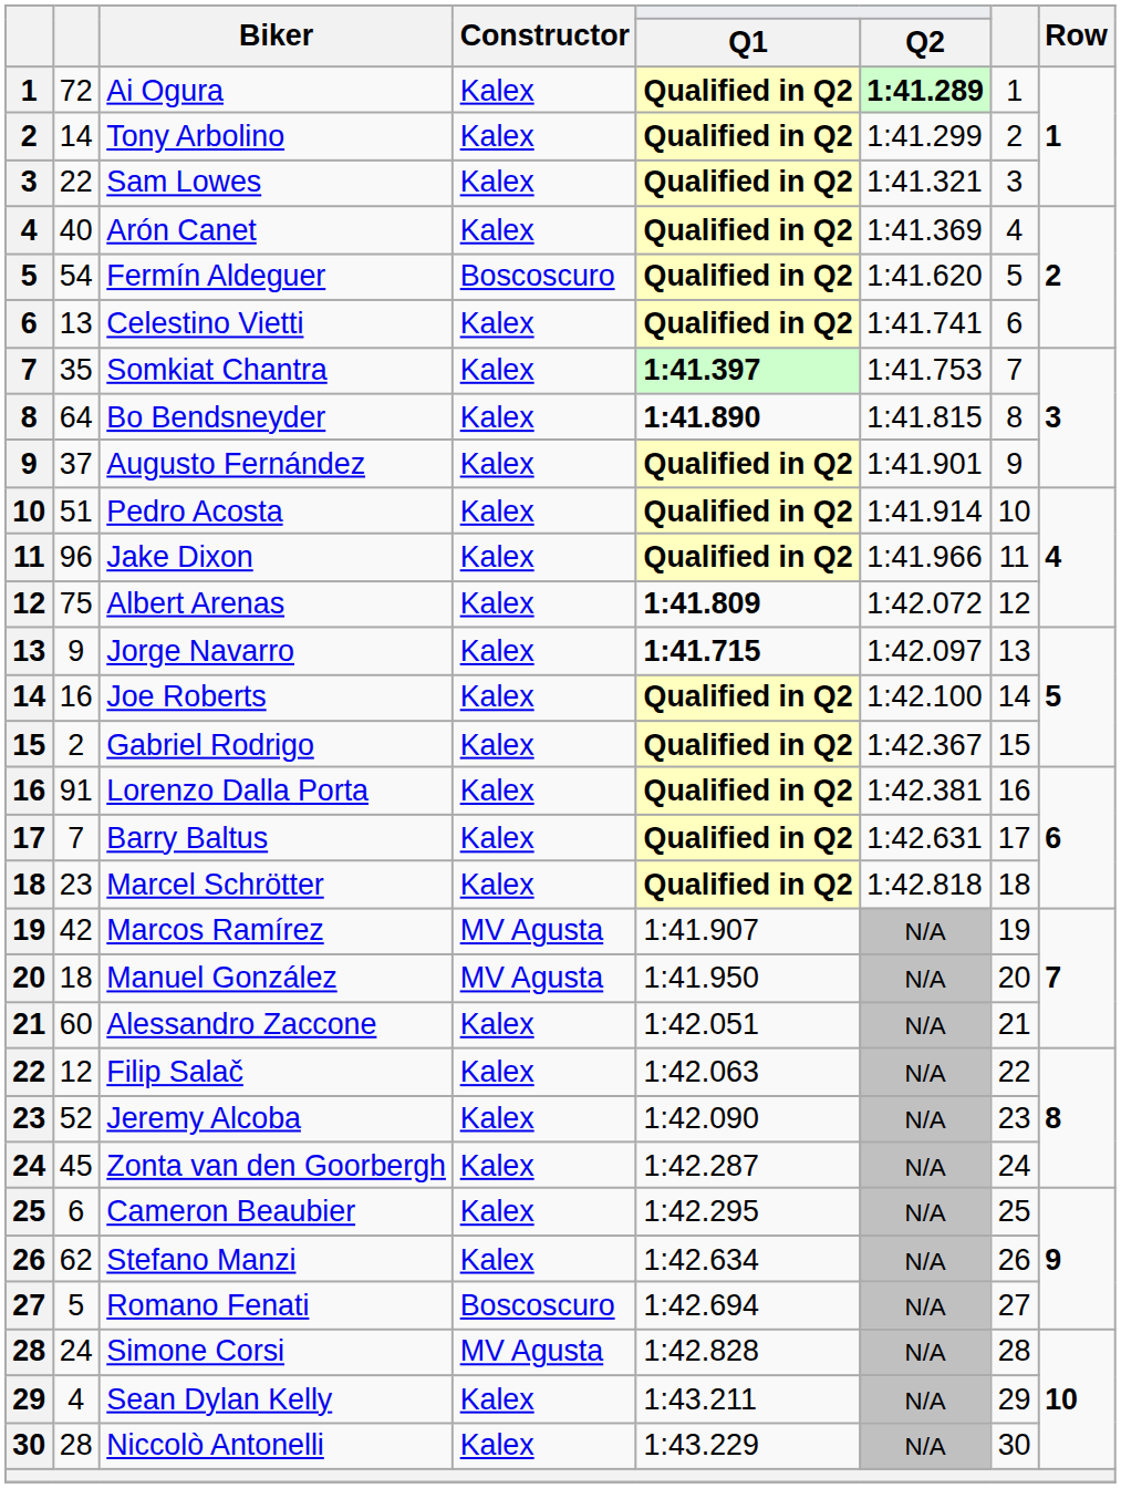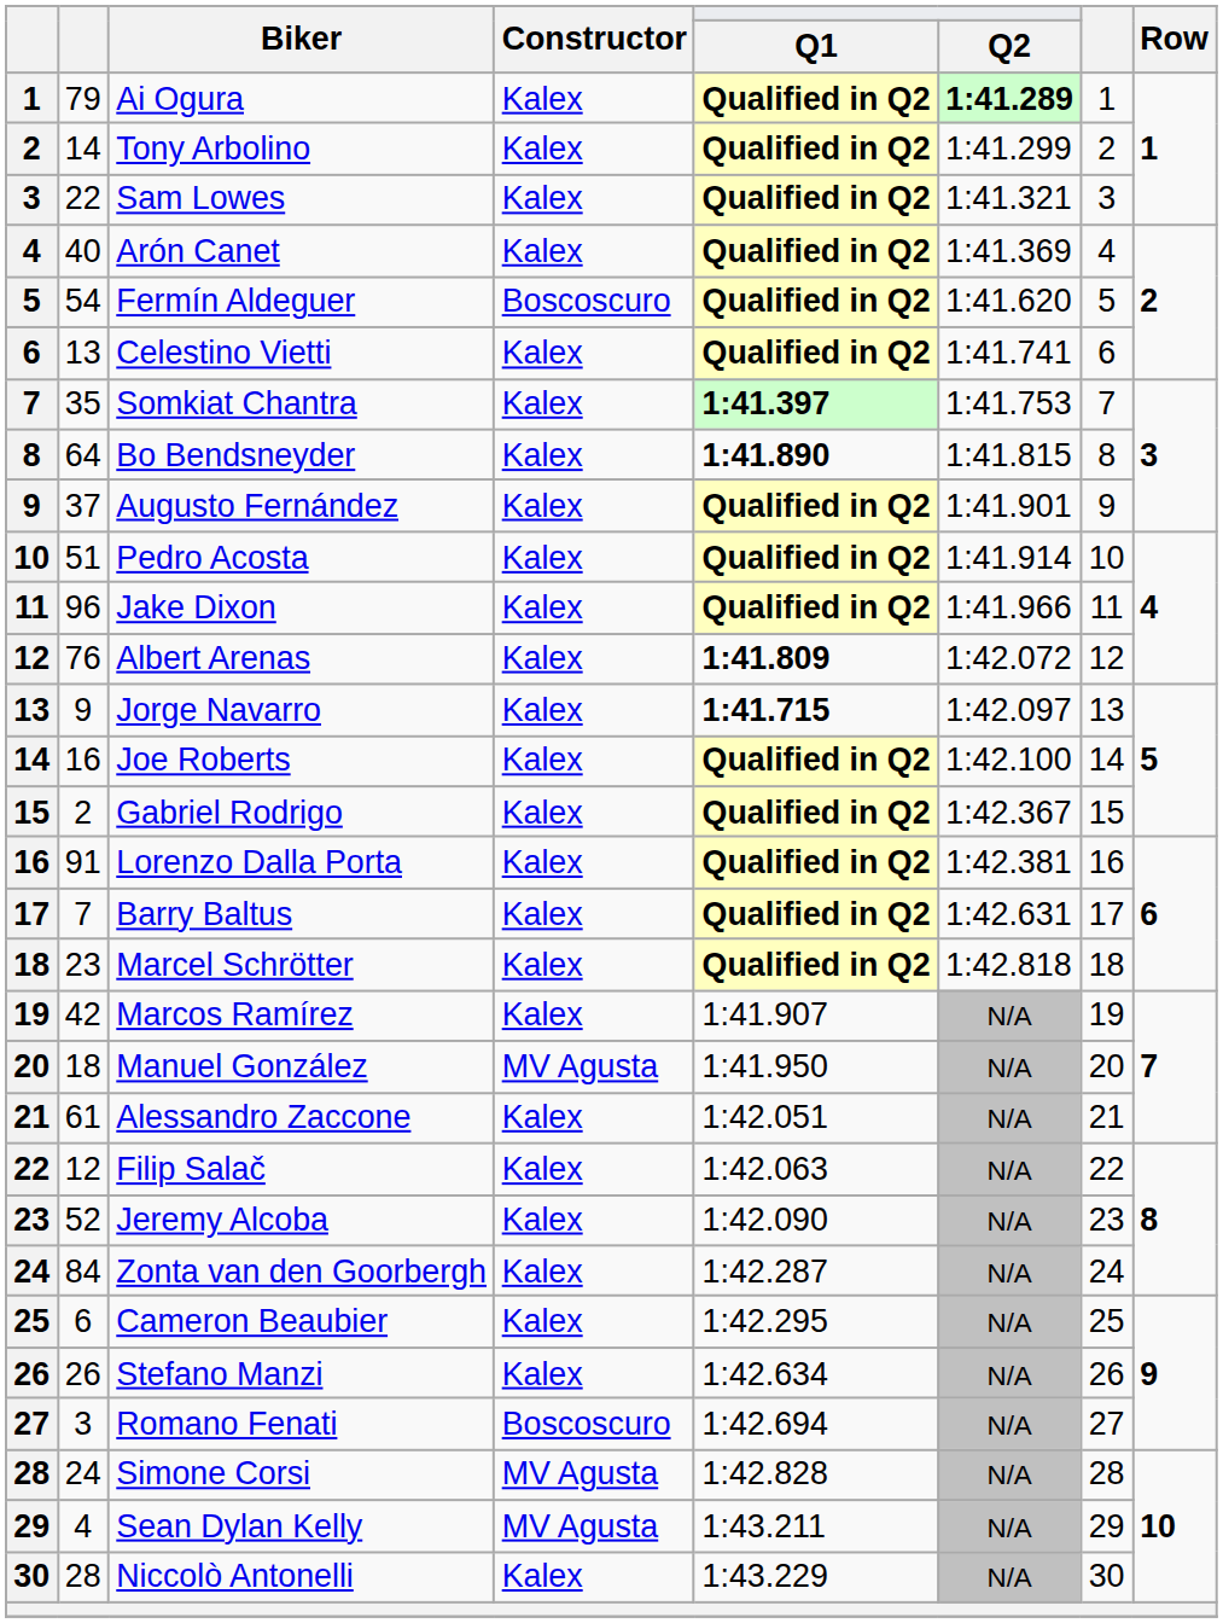Ai Ogura | column 2: 72 -> 79
Albert Arenas | column 2: 75 -> 76
Marcos Ramírez | Constructor: MV Agusta -> Kalex
Alessandro Zaccone | column 2: 60 -> 61
Zonta van den Goorbergh | column 2: 45 -> 84
Stefano Manzi | column 2: 62 -> 26
Romano Fenati | column 2: 5 -> 3
Sean Dylan Kelly | Constructor: Kalex -> MV Agusta
